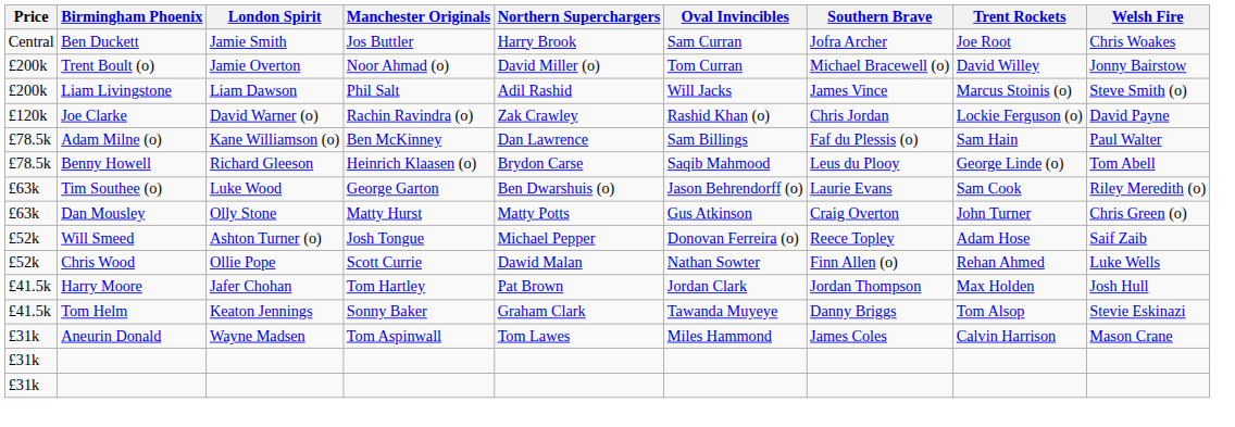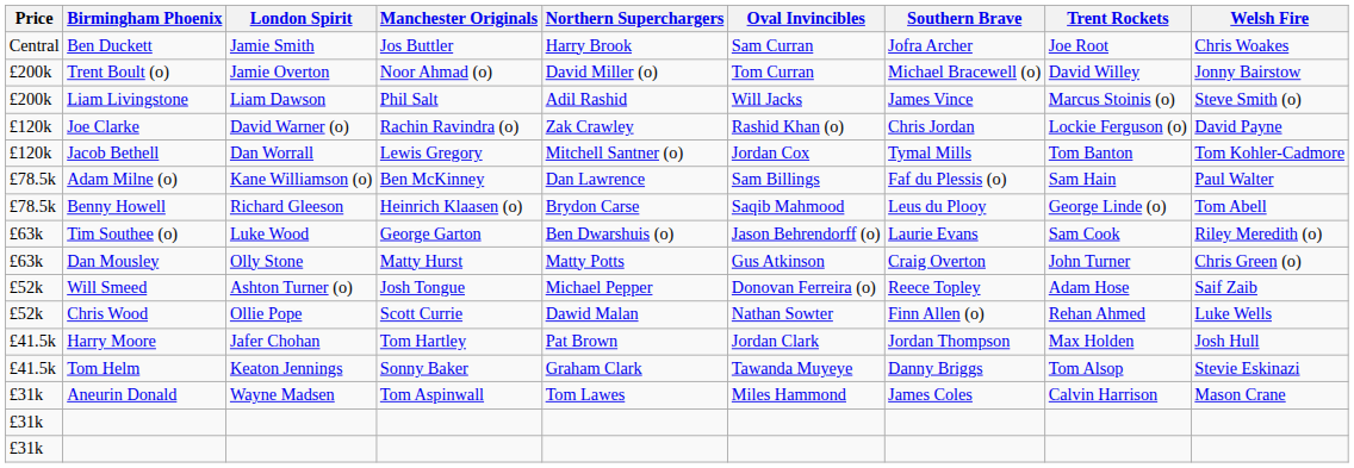+ row: £120k | Jacob Bethell | Dan Worrall | Lewis Gregory | Mitchell Santner (o) | Jordan Cox | Tymal Mills | Tom Banton | Tom Kohler-Cadmore
